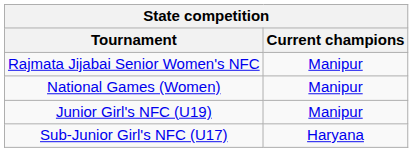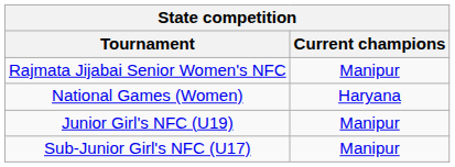National Games (Women) | Current champions: Manipur -> Haryana
Sub-Junior Girl's NFC (U17) | Current champions: Haryana -> Manipur
